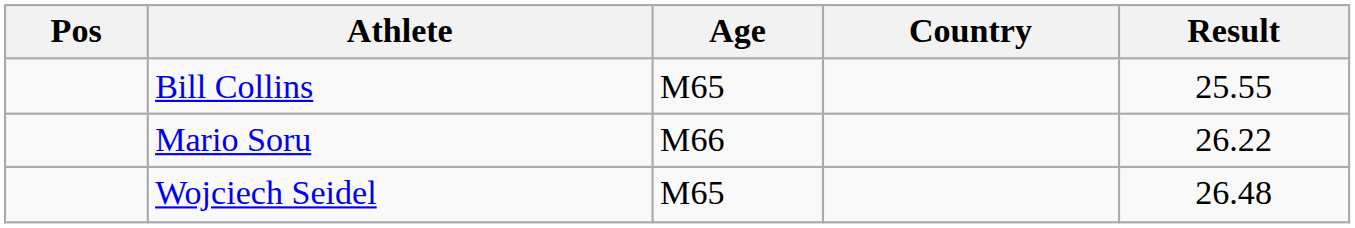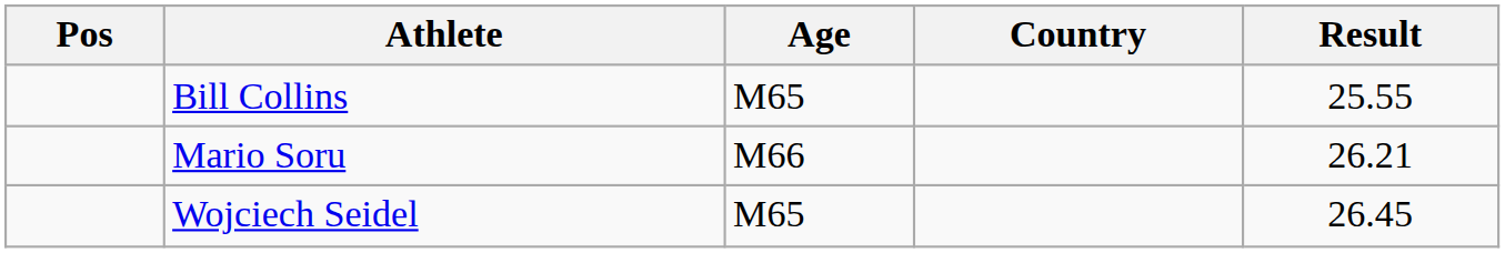Mario Soru | Result: 26.22 -> 26.21
Wojciech Seidel | Result: 26.48 -> 26.45
